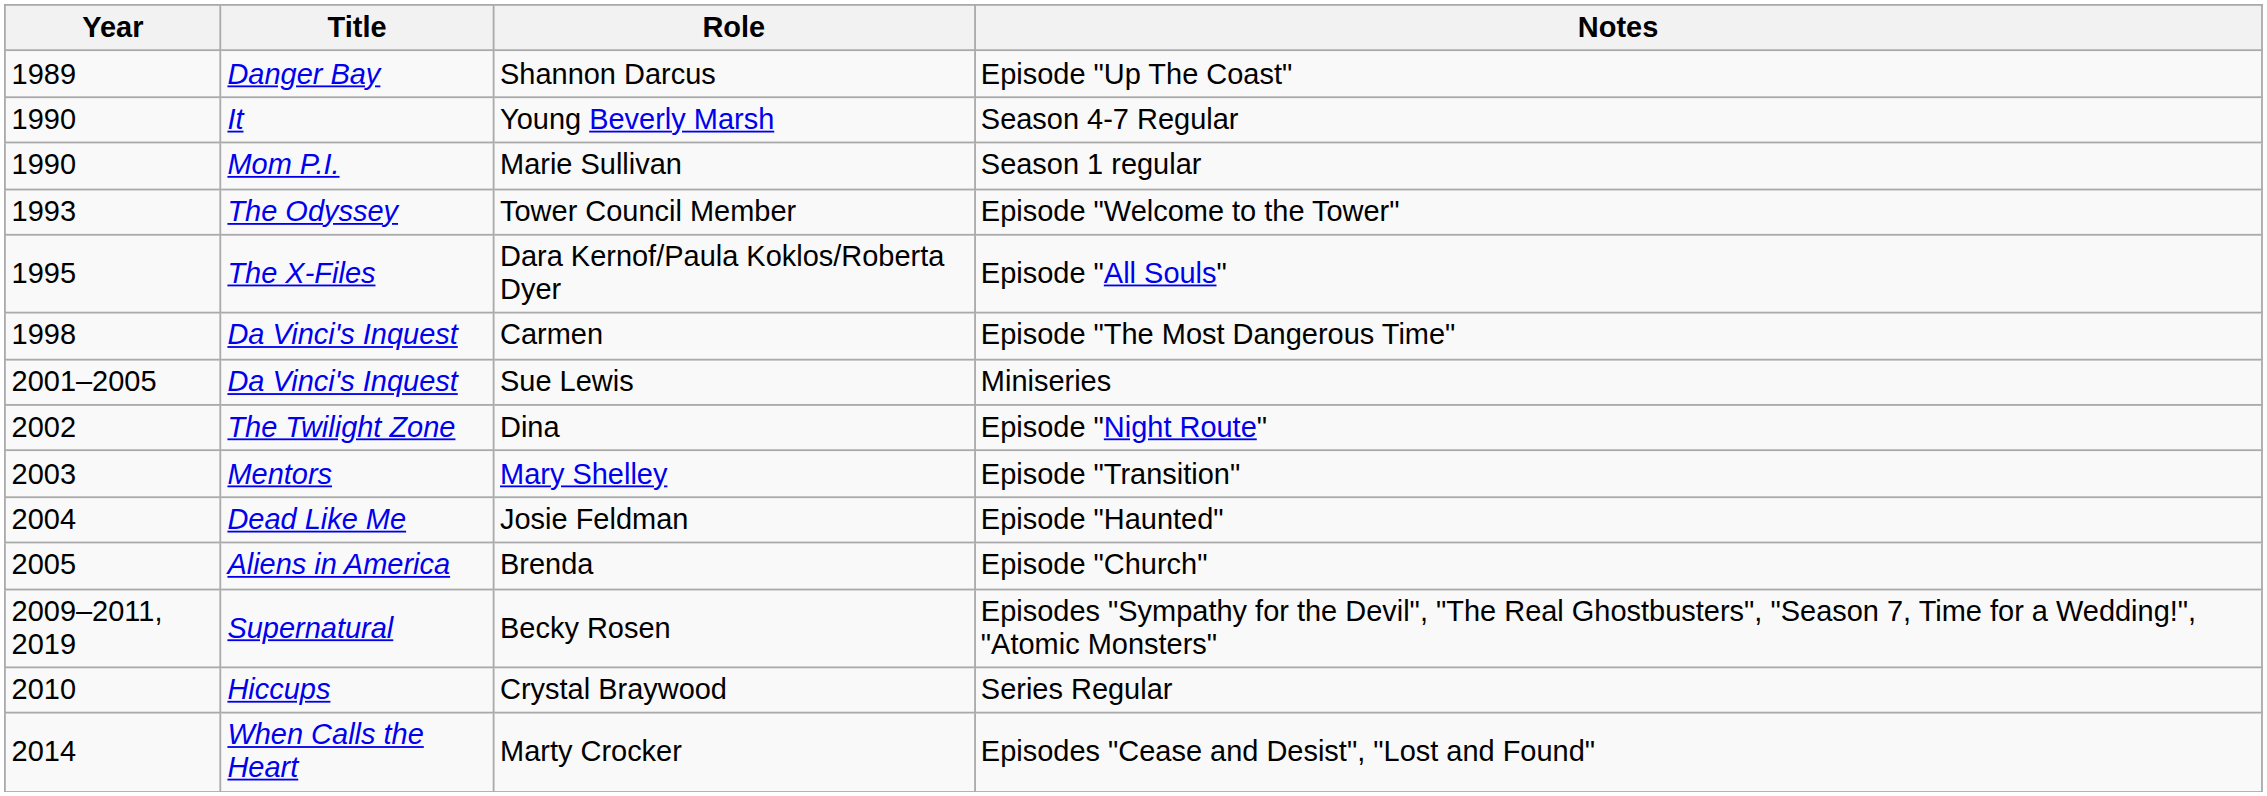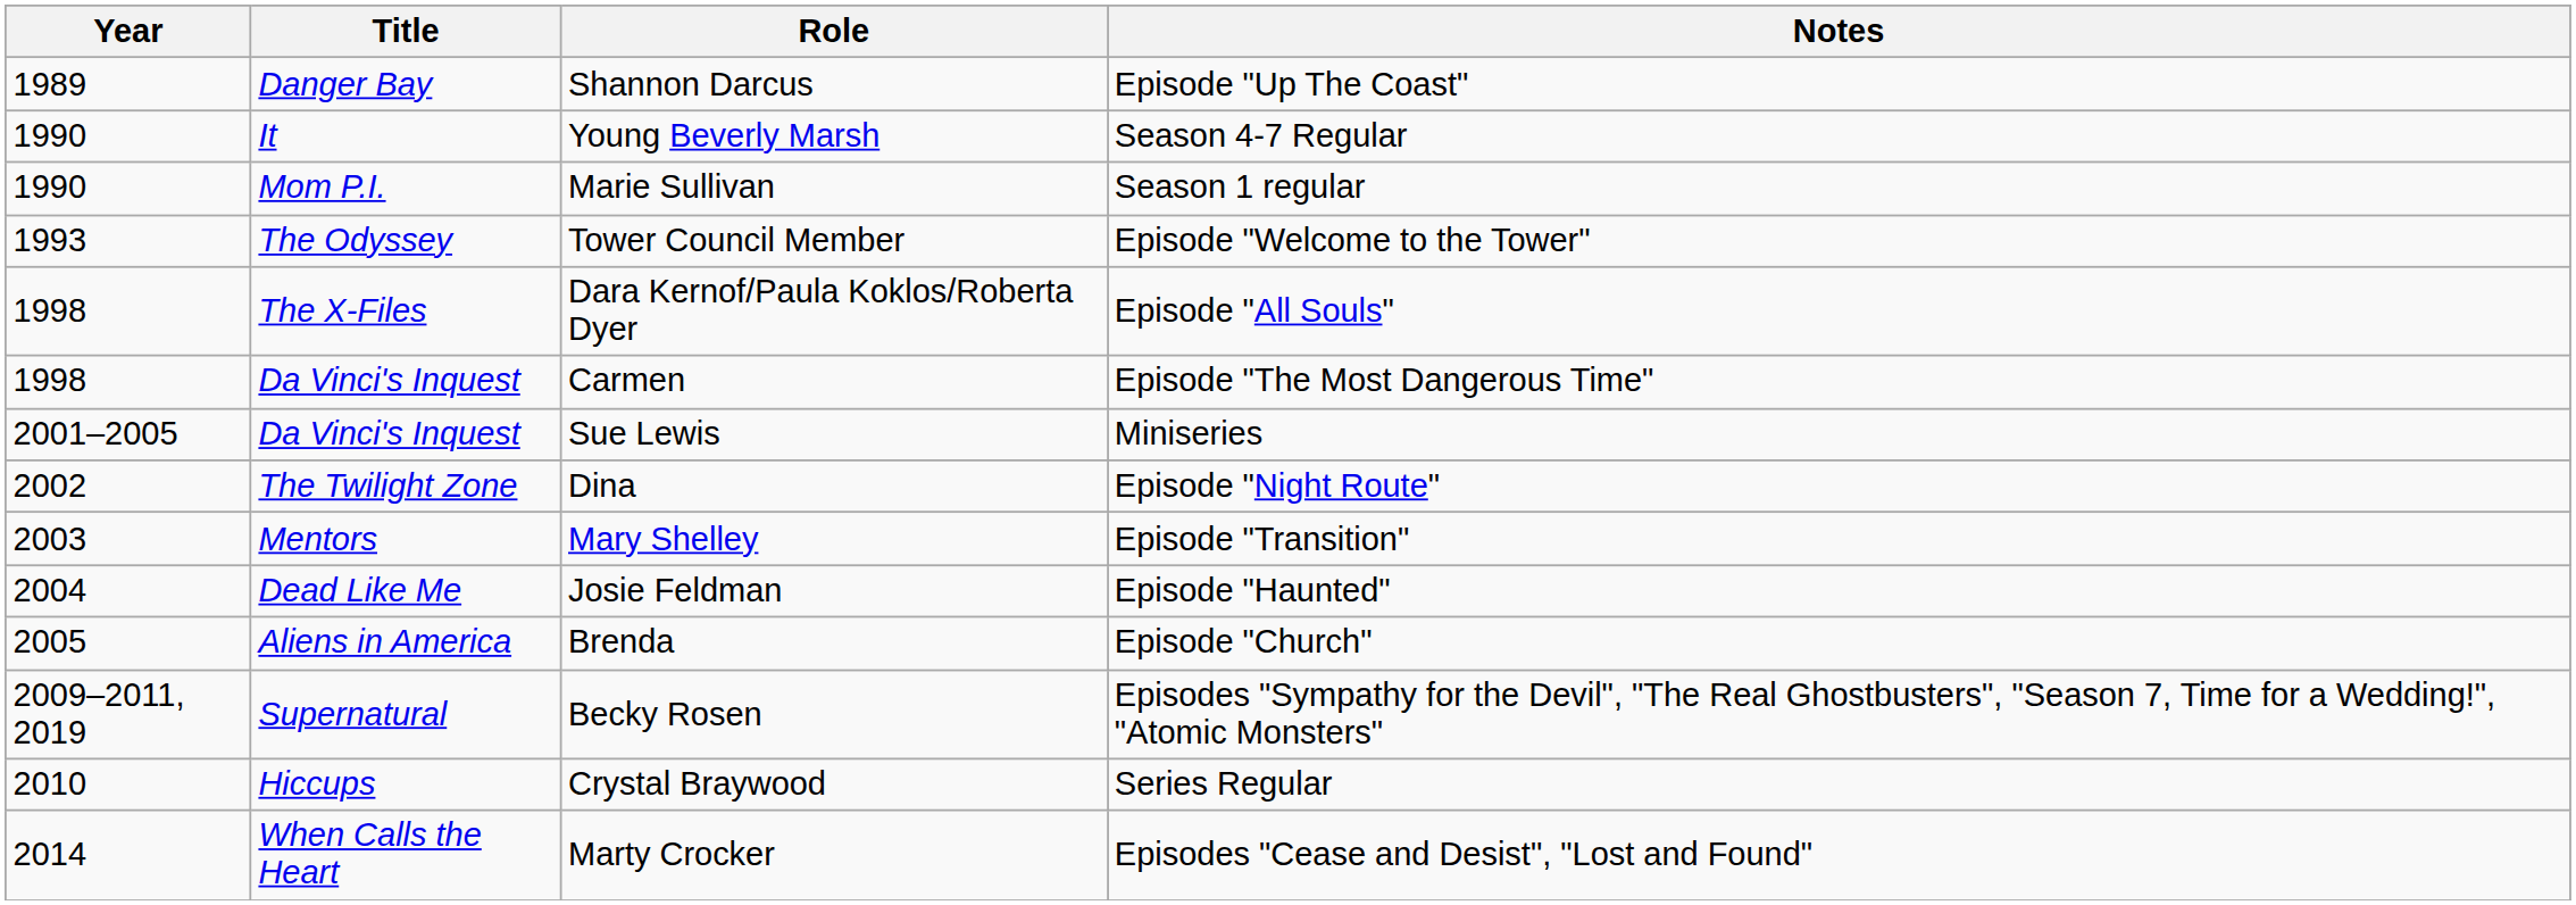Dara Kernof/Paula Koklos/Roberta Dyer | Year: 1995 -> 1998
